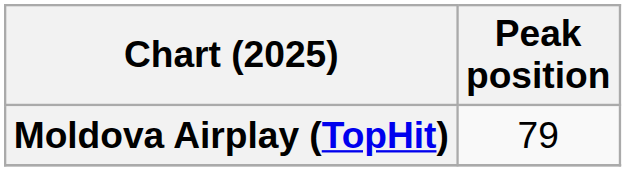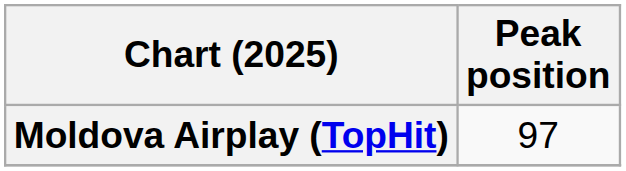Moldova Airplay (TopHit) | Peak position: 79 -> 97
